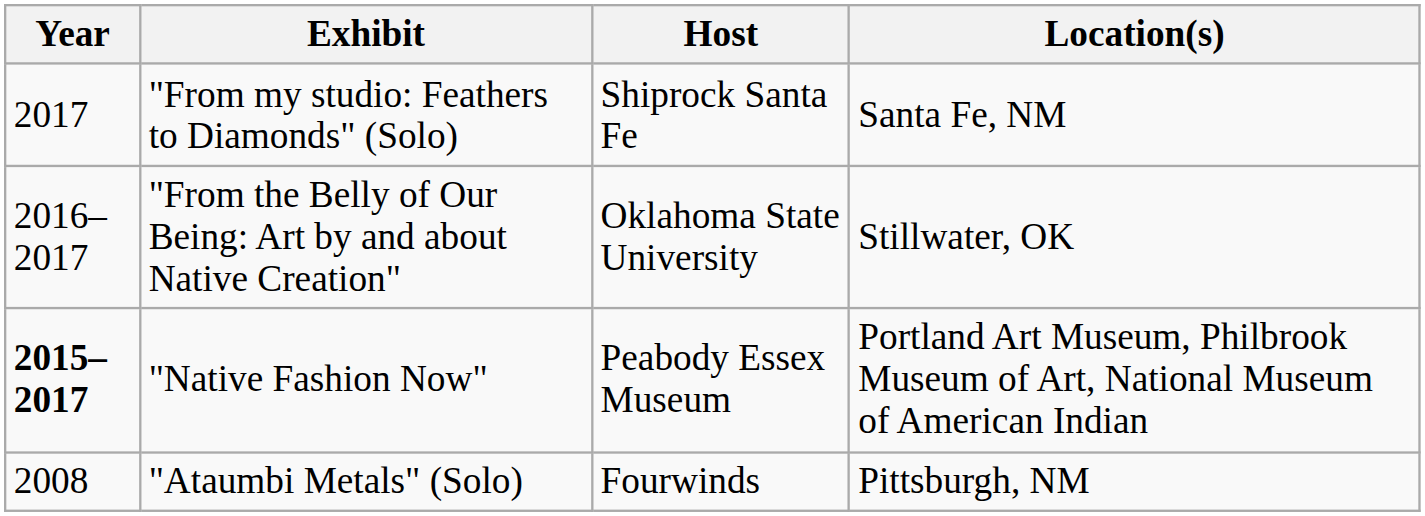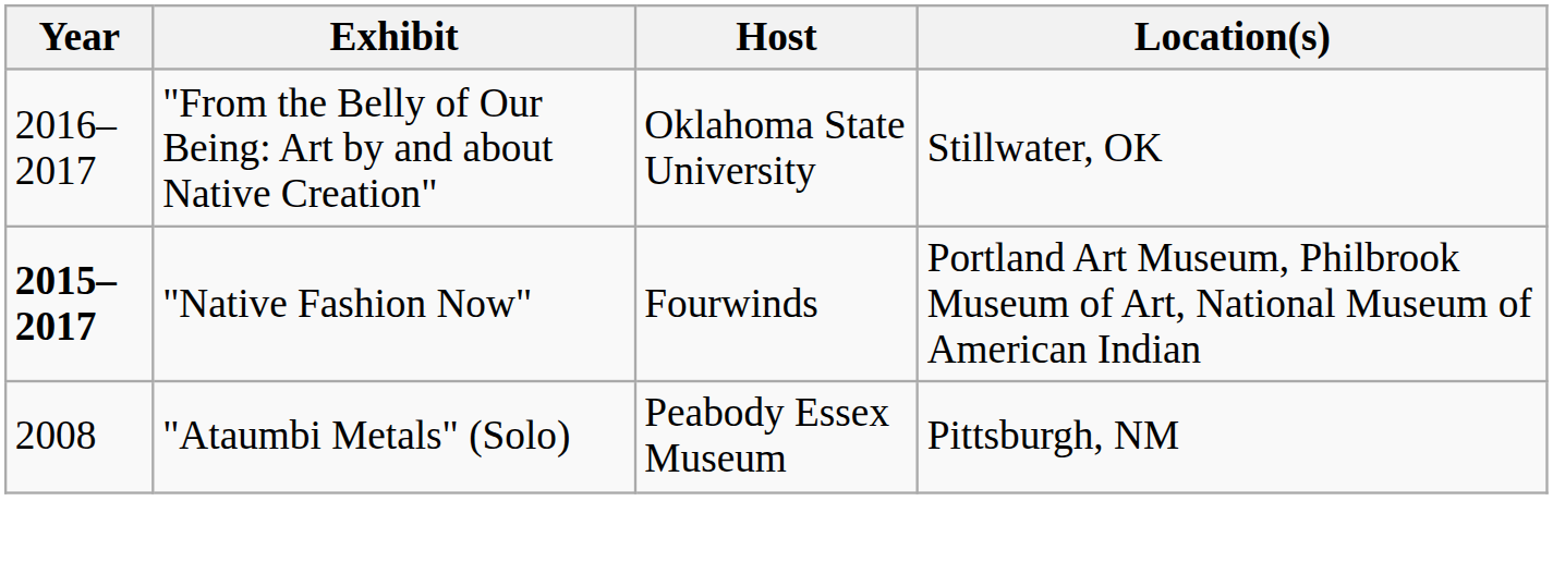- row: 2017 | "From my studio: Feathers to Diamonds" (Solo) | Shiprock Santa Fe | Santa Fe, NM
"Native Fashion Now" | Host: Peabody Essex Museum -> Fourwinds
"Ataumbi Metals" (Solo) | Host: Fourwinds -> Peabody Essex Museum
